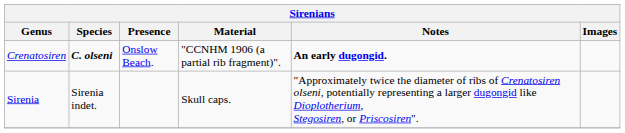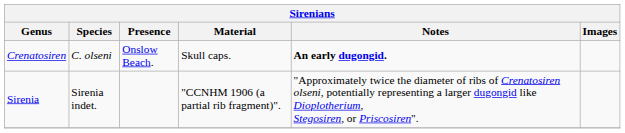Crenatosiren | Species: bold -> normal
Crenatosiren | Material: "CCNHM 1906 (a partial rib fragment)". -> Skull caps.
Sirenia | Material: Skull caps. -> "CCNHM 1906 (a partial rib fragment)".
